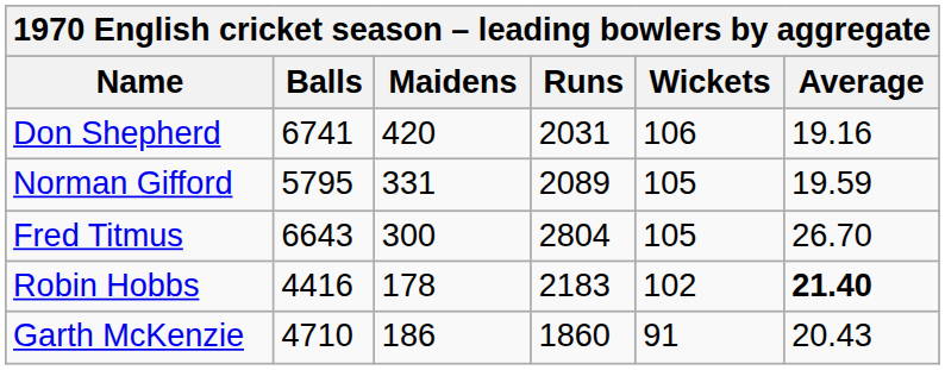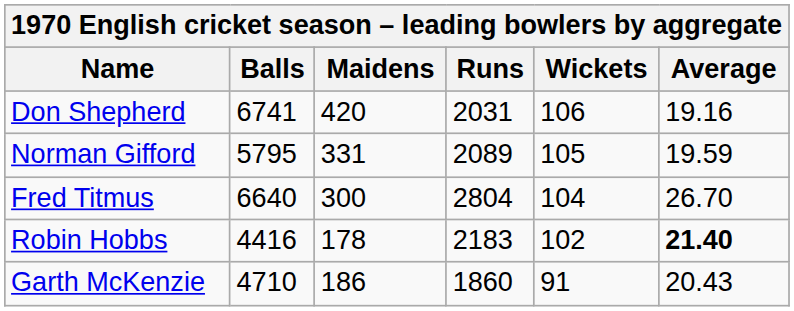Fred Titmus | Balls: 6643 -> 6640
Fred Titmus | Wickets: 105 -> 104
